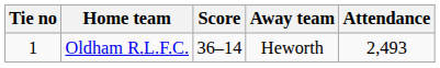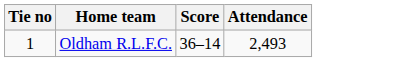- column: Away team | Heworth
